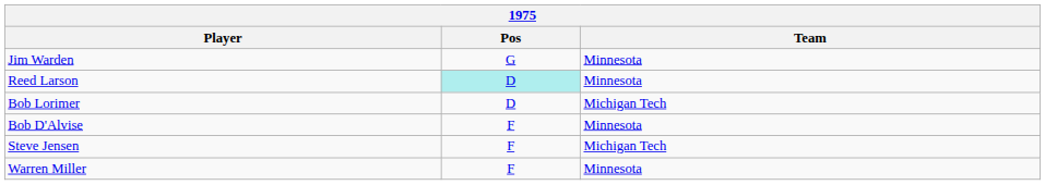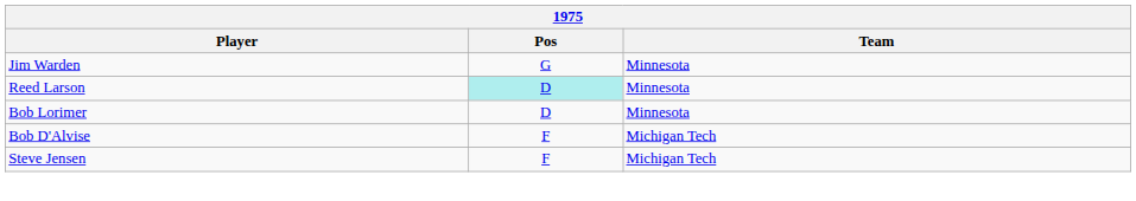Bob Lorimer | Team: Michigan Tech -> Minnesota
Bob D'Alvise | Team: Minnesota -> Michigan Tech
- row: Warren Miller | F | Minnesota
